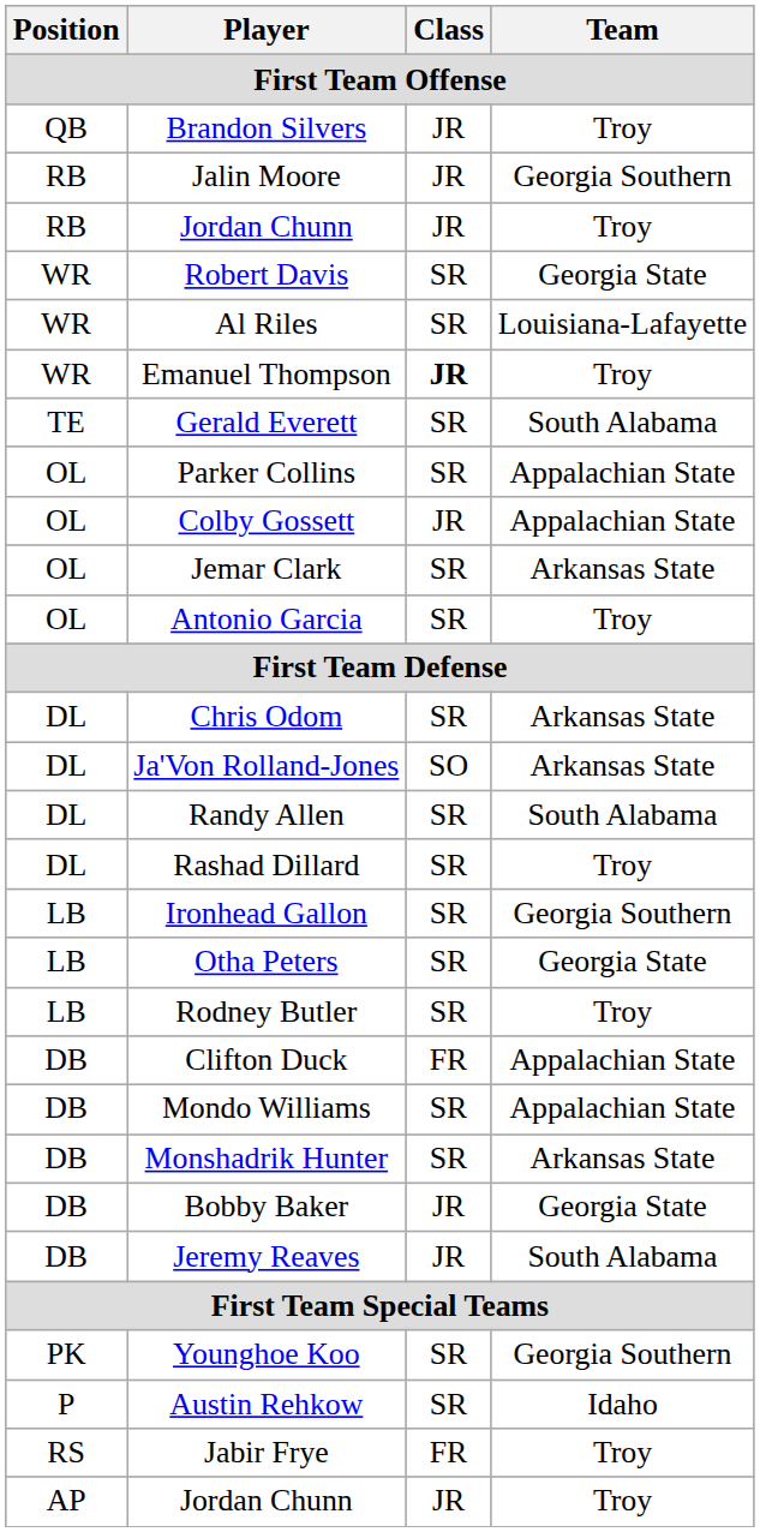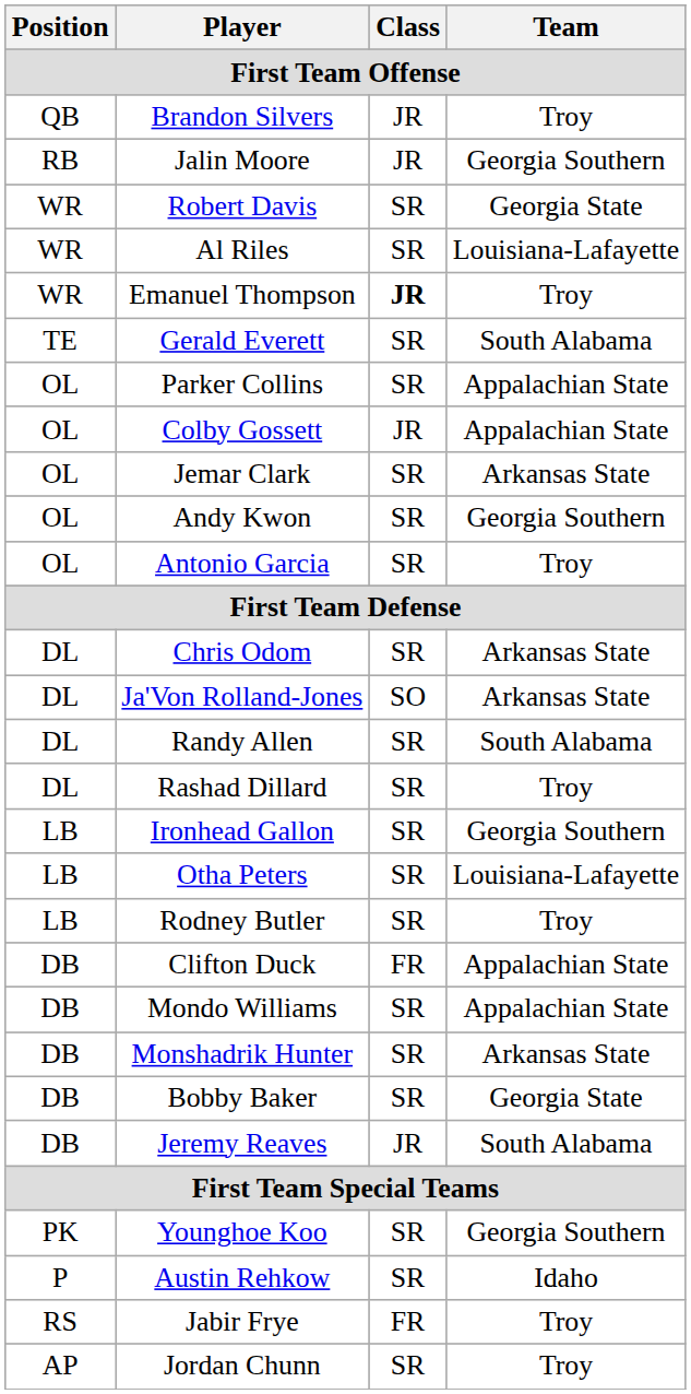- row: RB | Jordan Chunn | JR | Troy
+ row: OL | Andy Kwon | SR | Georgia Southern
Otha Peters | Team: Georgia State -> Louisiana-Lafayette
Bobby Baker | Class: JR -> SR
AP / Jordan Chunn | Class: JR -> SR
